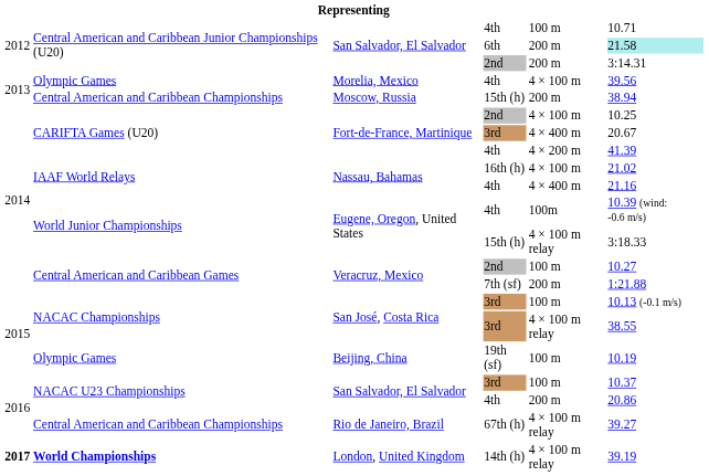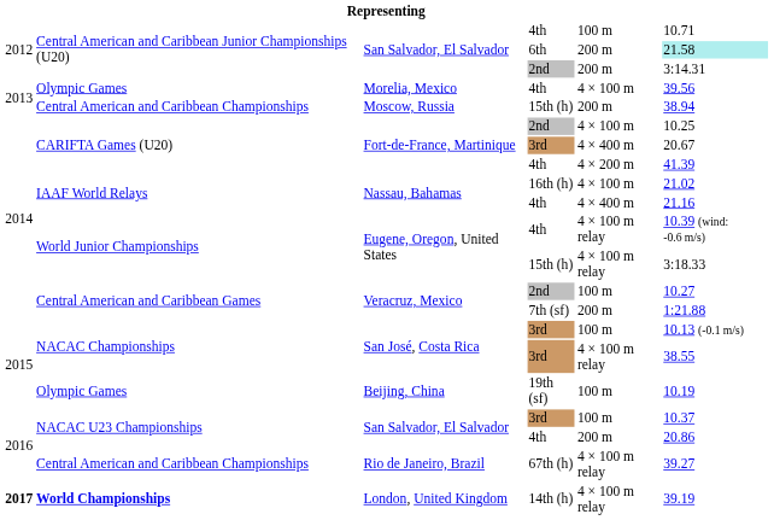Eugene, Oregon, United States / 4th | column 5: 100m -> 4 × 100 m relay
